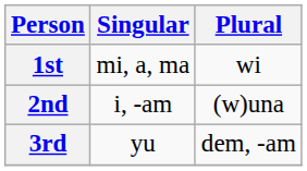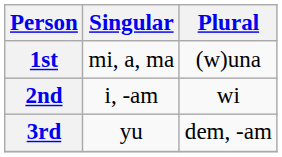1st | Plural: wi -> (w)una
2nd | Plural: (w)una -> wi
